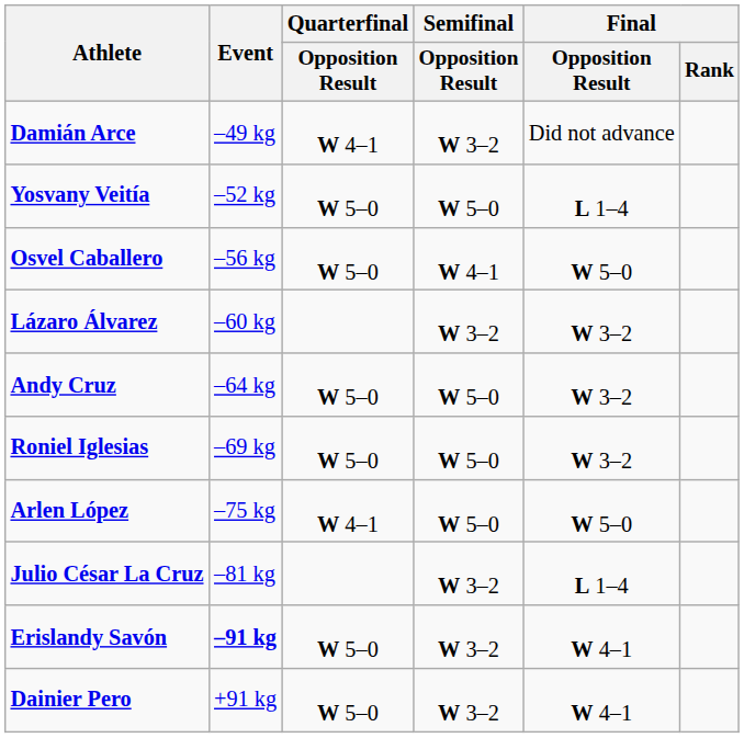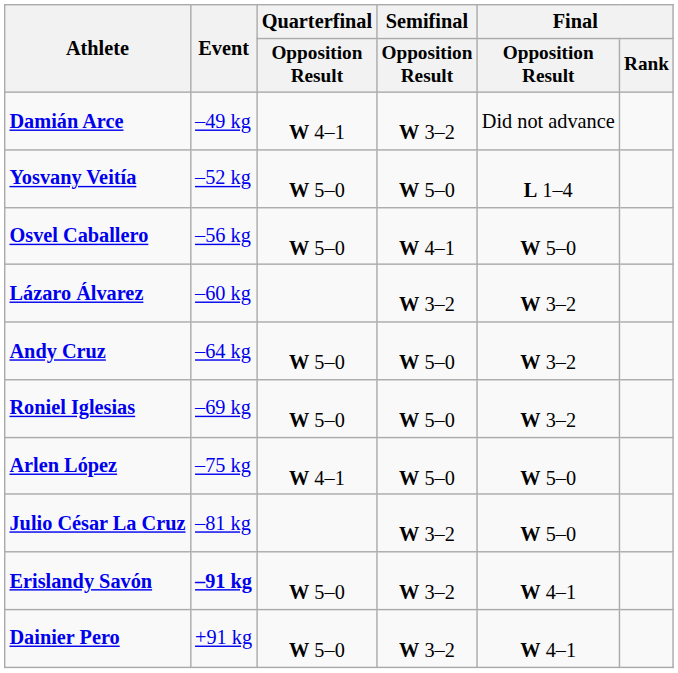Julio César La Cruz | Final / Opposition Result: L 1–4 -> W 5–0
